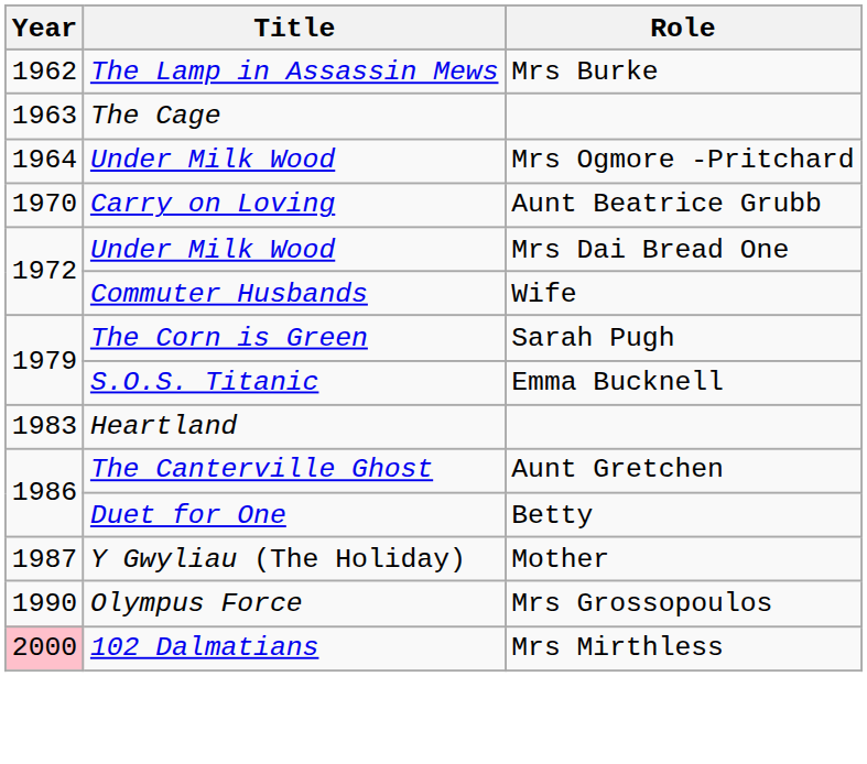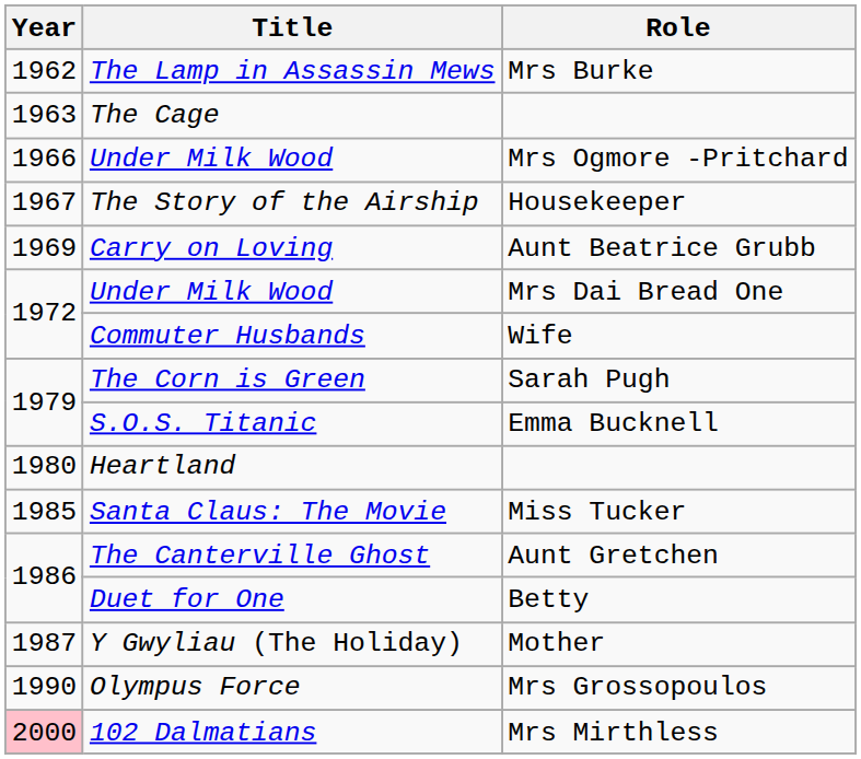Under Milk Wood / Mrs Ogmore -Pritchard | Year: 1964 -> 1966
+ row: 1967 | The Story of the Airship | Housekeeper
Carry on Loving | Year: 1970 -> 1969
Heartland | Year: 1983 -> 1980
+ row: 1985 | Santa Claus: The Movie | Miss Tucker
